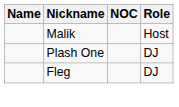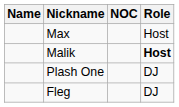+ row: Max | Host
Malik | Role: normal -> bold
